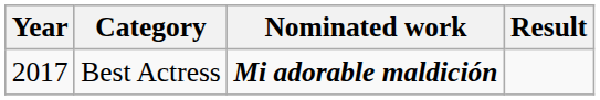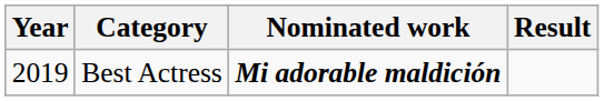Best Actress | Year: 2017 -> 2019
